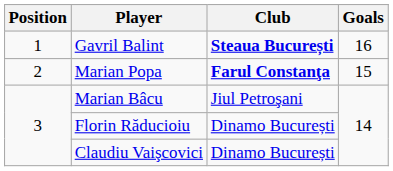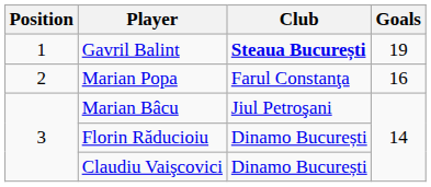Gavril Balint | Goals: 16 -> 19
Marian Popa | Club: bold -> normal
Marian Popa | Goals: 15 -> 16
